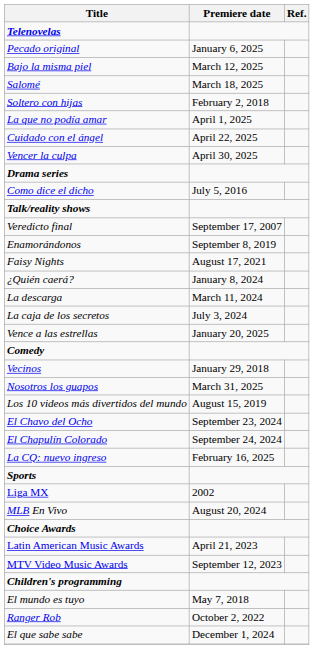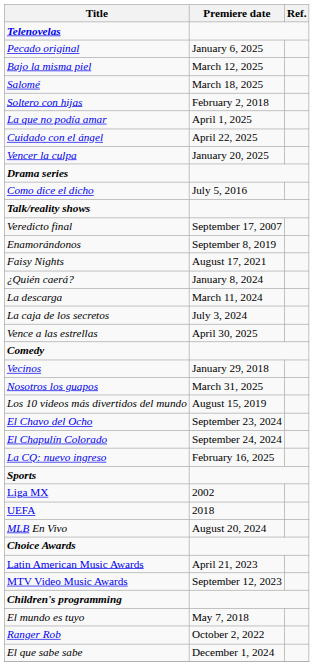Vencer la culpa | Premiere date: April 30, 2025 -> January 20, 2025
Vence a las estrellas | Premiere date: January 20, 2025 -> April 30, 2025
+ row: UEFA | 2018
